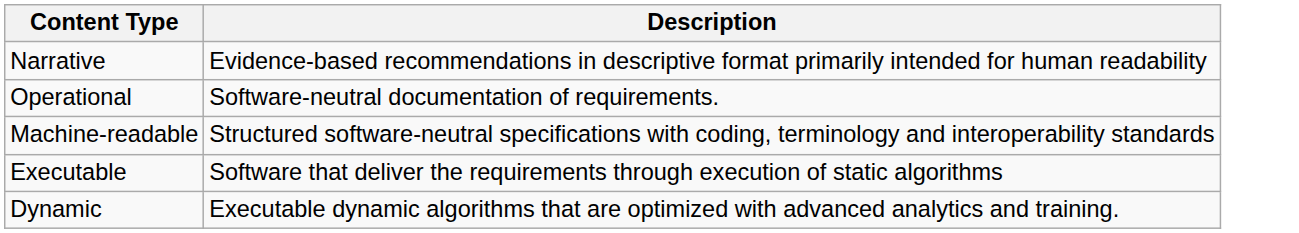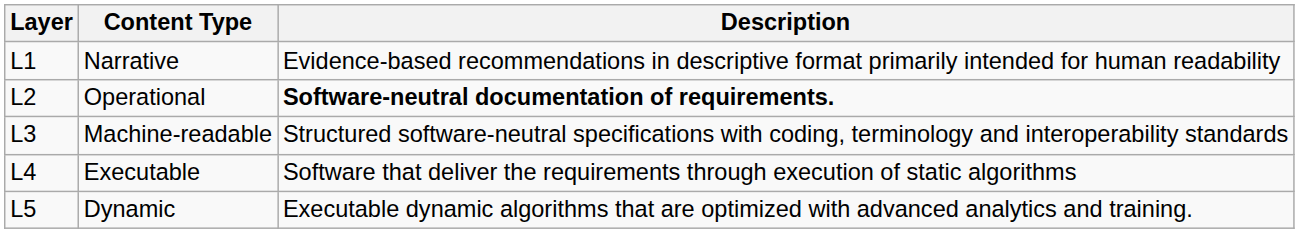+ column: Layer | L1 | L2 | L3 | L4 | L5
Operational | Description: normal -> bold
